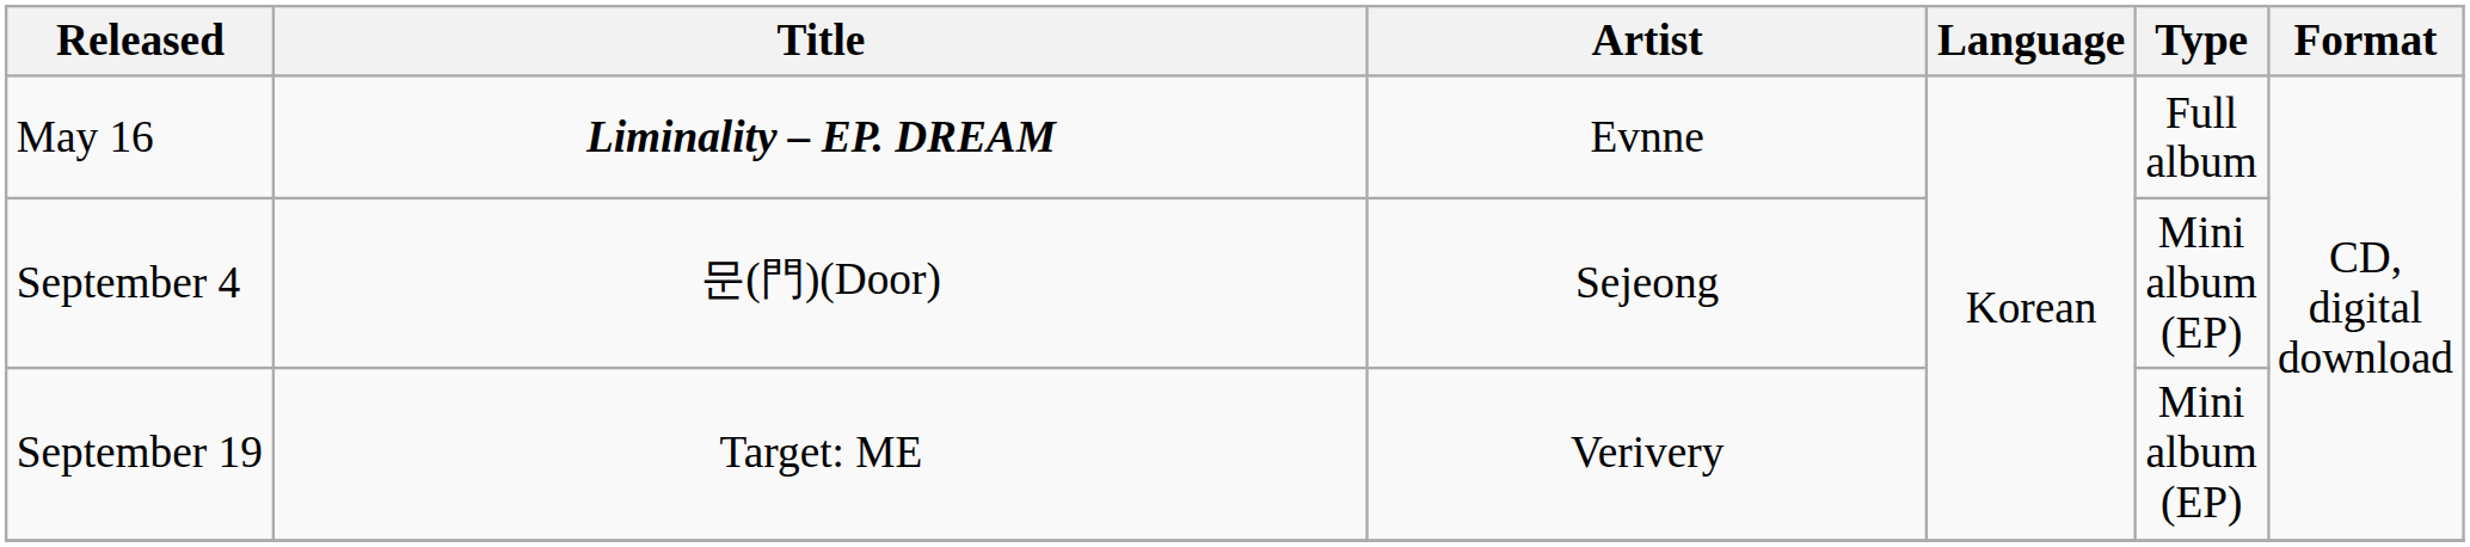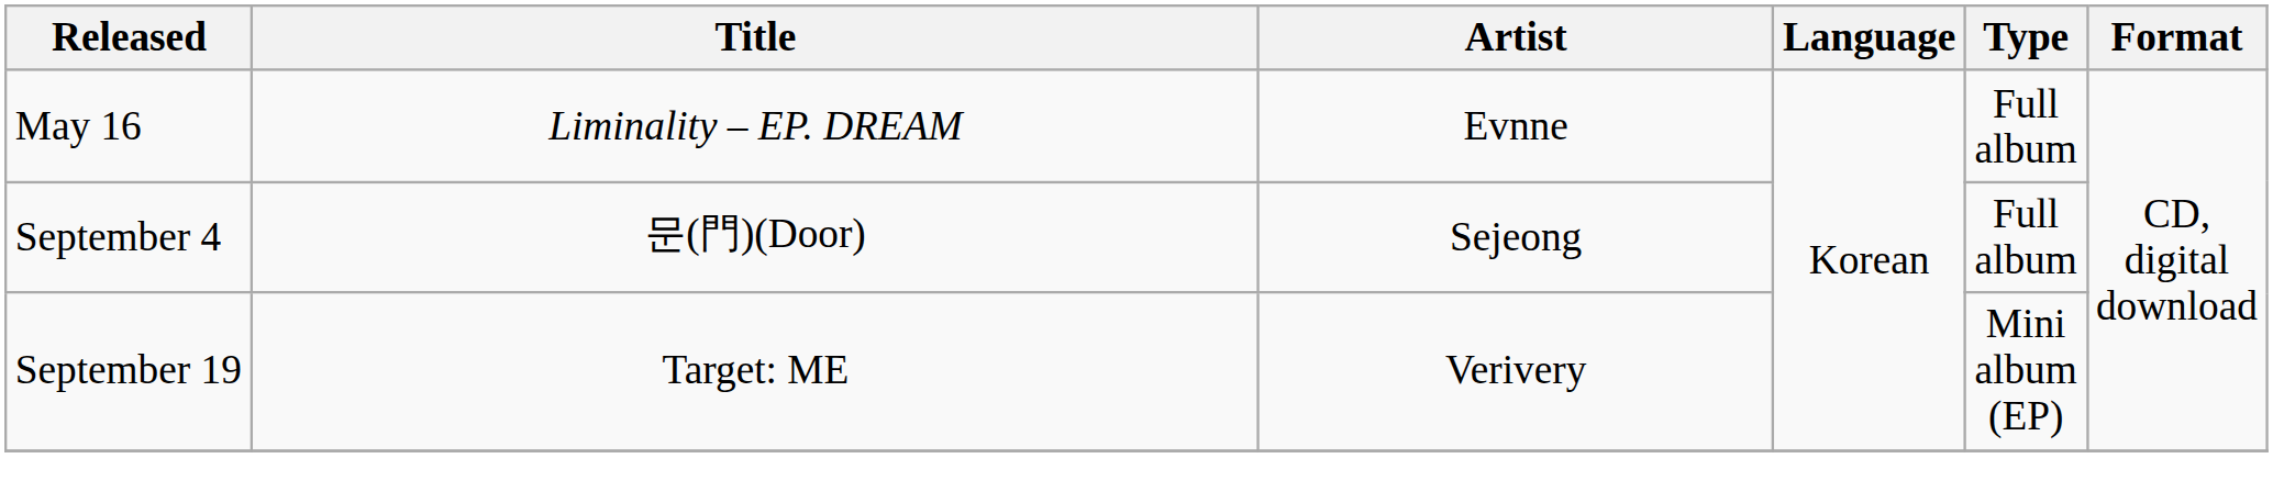May 16 | Title: bold -> normal
September 4 | Type: Mini album (EP) -> Full album
